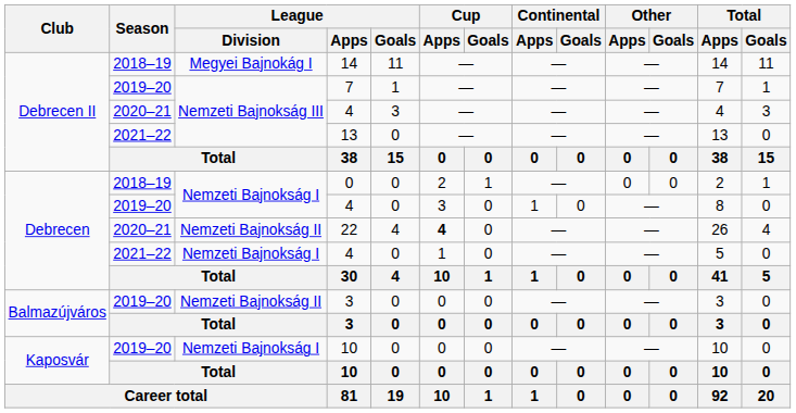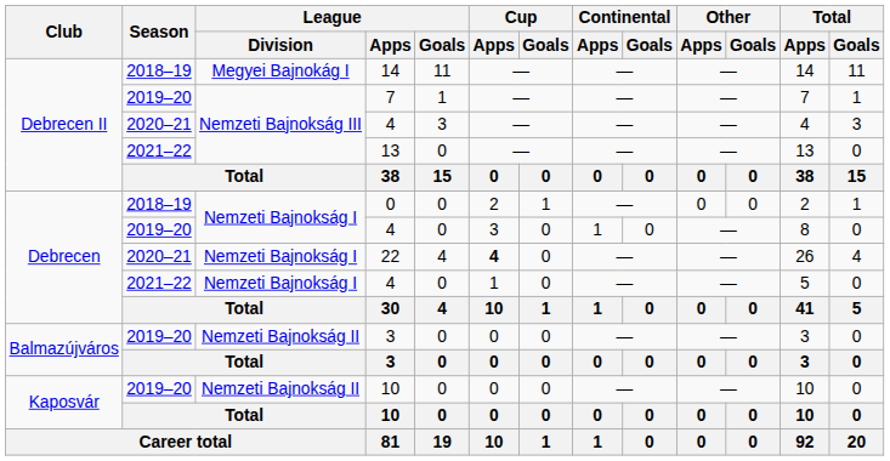22 | League / Division: Nemzeti Bajnokság II -> Nemzeti Bajnokság I
2019–20 / 10 | League / Division: Nemzeti Bajnokság I -> Nemzeti Bajnokság II
